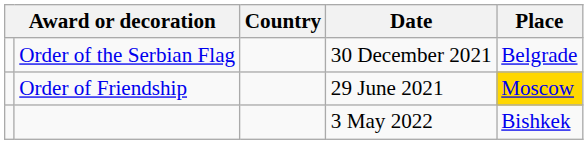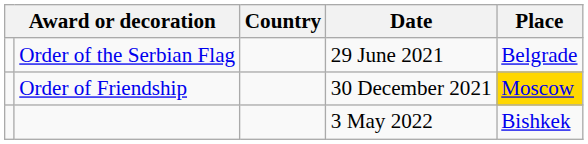Order of the Serbian Flag | Date: 30 December 2021 -> 29 June 2021
Order of Friendship | Date: 29 June 2021 -> 30 December 2021
